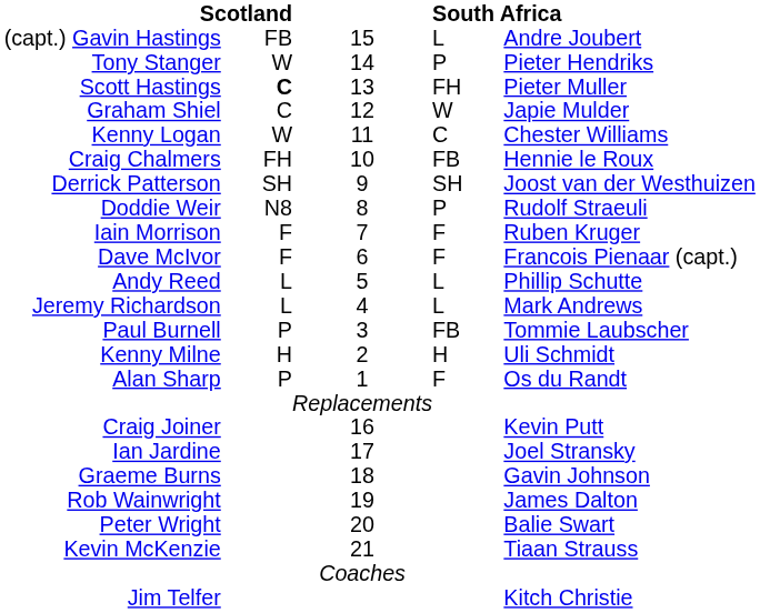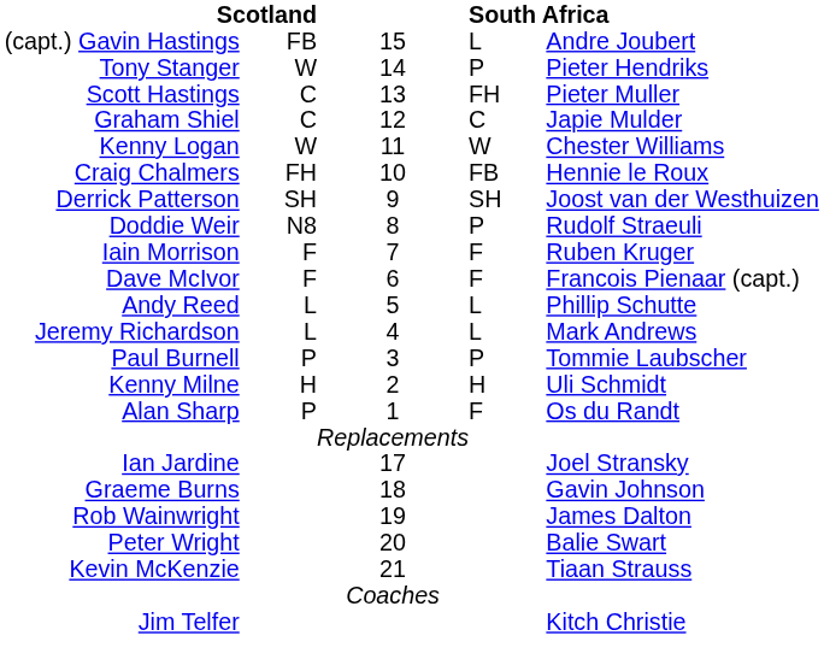Scott Hastings | column 2: bold -> normal
Graham Shiel | column 4: W -> C
Kenny Logan | column 4: C -> W
Paul Burnell | column 4: FB -> P
- row: Craig Joiner | 16 | Kevin Putt
